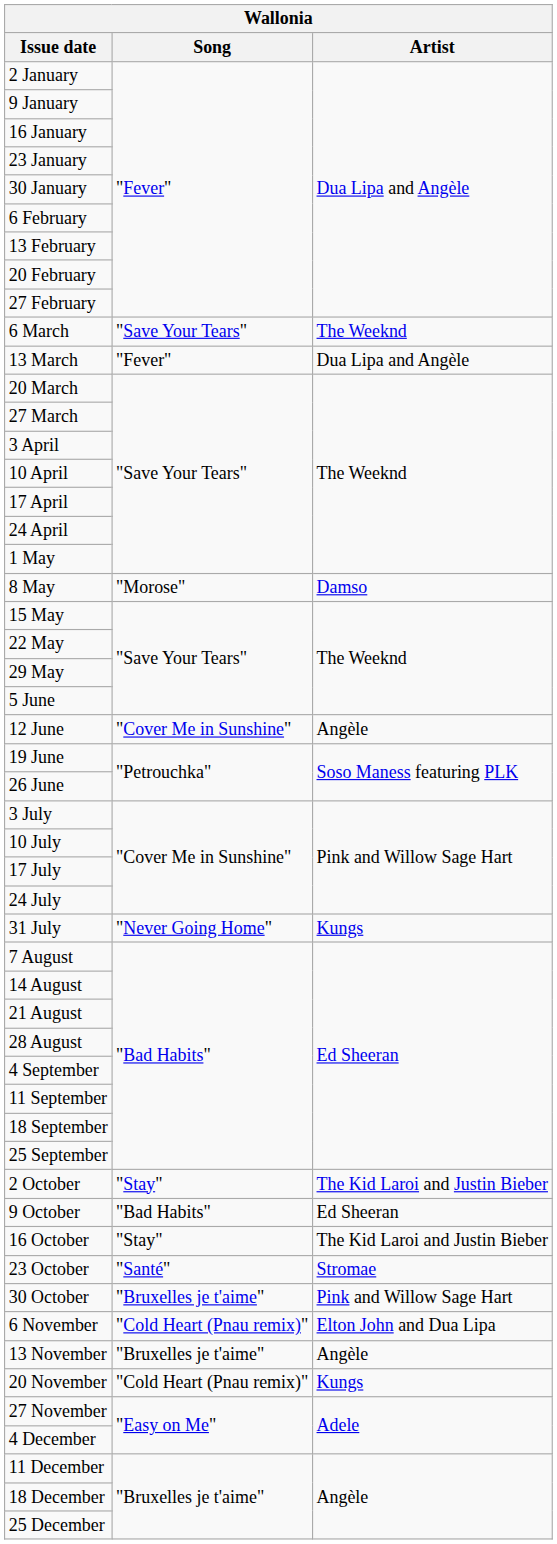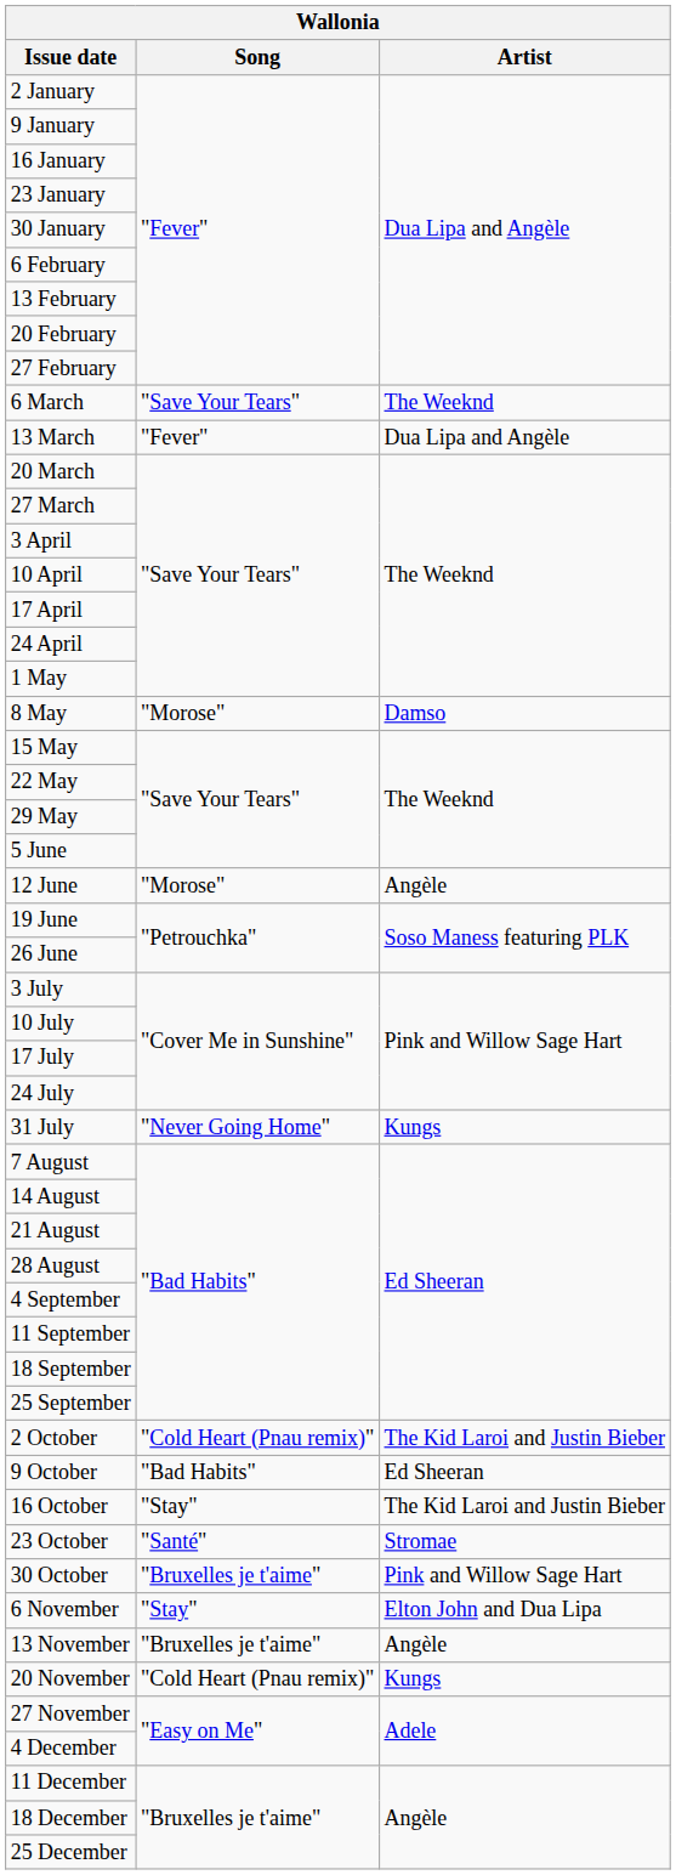12 June | Song: "Cover Me in Sunshine" -> "Morose"
2 October | Song: "Stay" -> "Cold Heart (Pnau remix)"
6 November | Song: "Cold Heart (Pnau remix)" -> "Stay"
